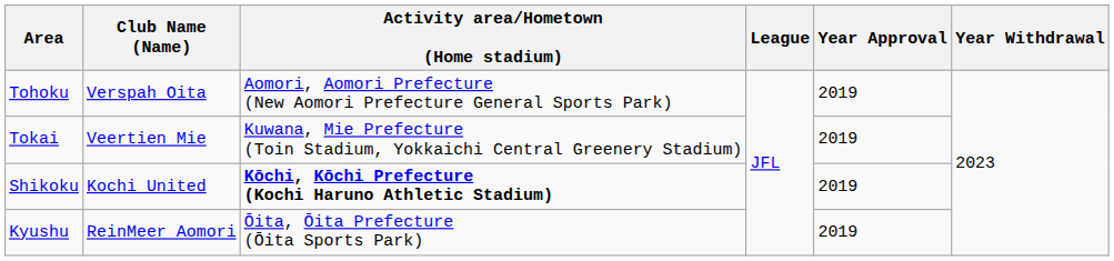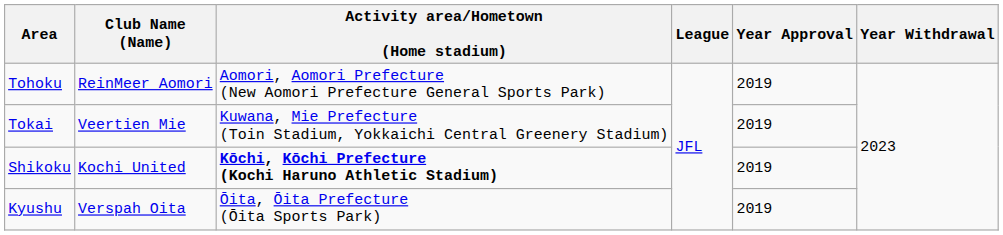Tohoku | Club Name (Name): Verspah Oita -> ReinMeer Aomori
Kyushu | Club Name (Name): ReinMeer Aomori -> Verspah Oita
